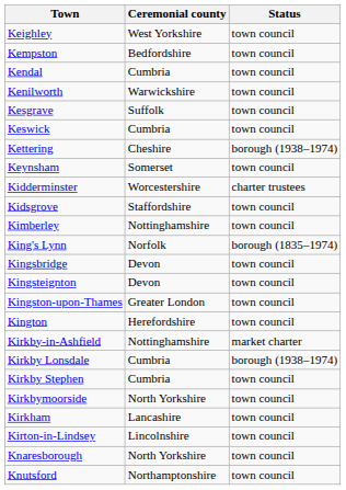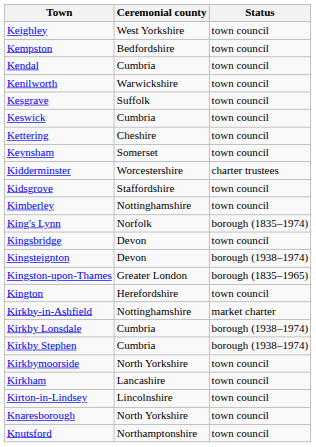Kettering | Status: borough (1938–1974) -> town council
Kingsteignton | Status: town council -> borough (1938–1974)
Kingston-upon-Thames | Status: town council -> borough (1835–1965)
Kirkby Stephen | Status: town council -> borough (1938–1974)
